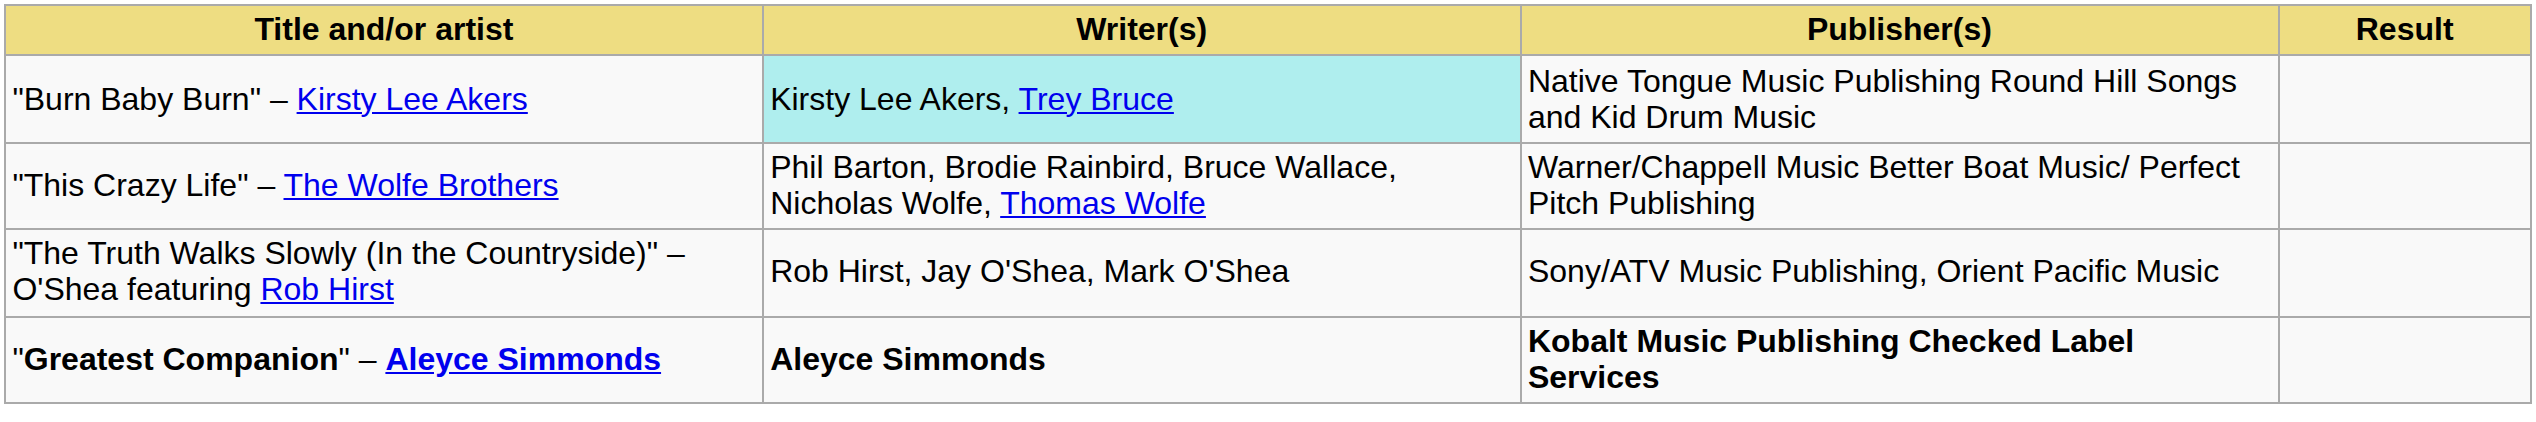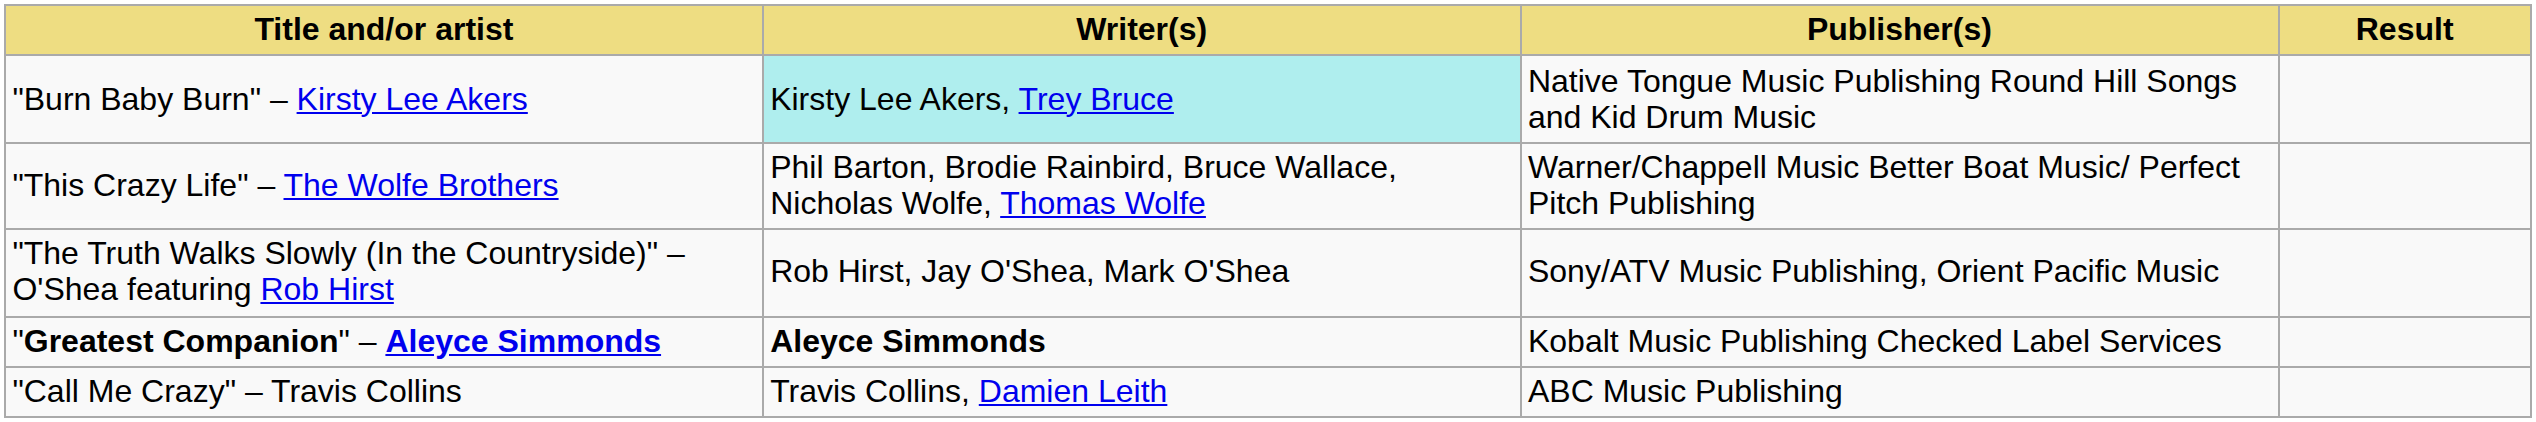"Greatest Companion" – Aleyce Simmonds | Publisher(s): bold -> normal
+ row: "Call Me Crazy" – Travis Collins | Travis Collins, Damien Leith | ABC Music Publishing
